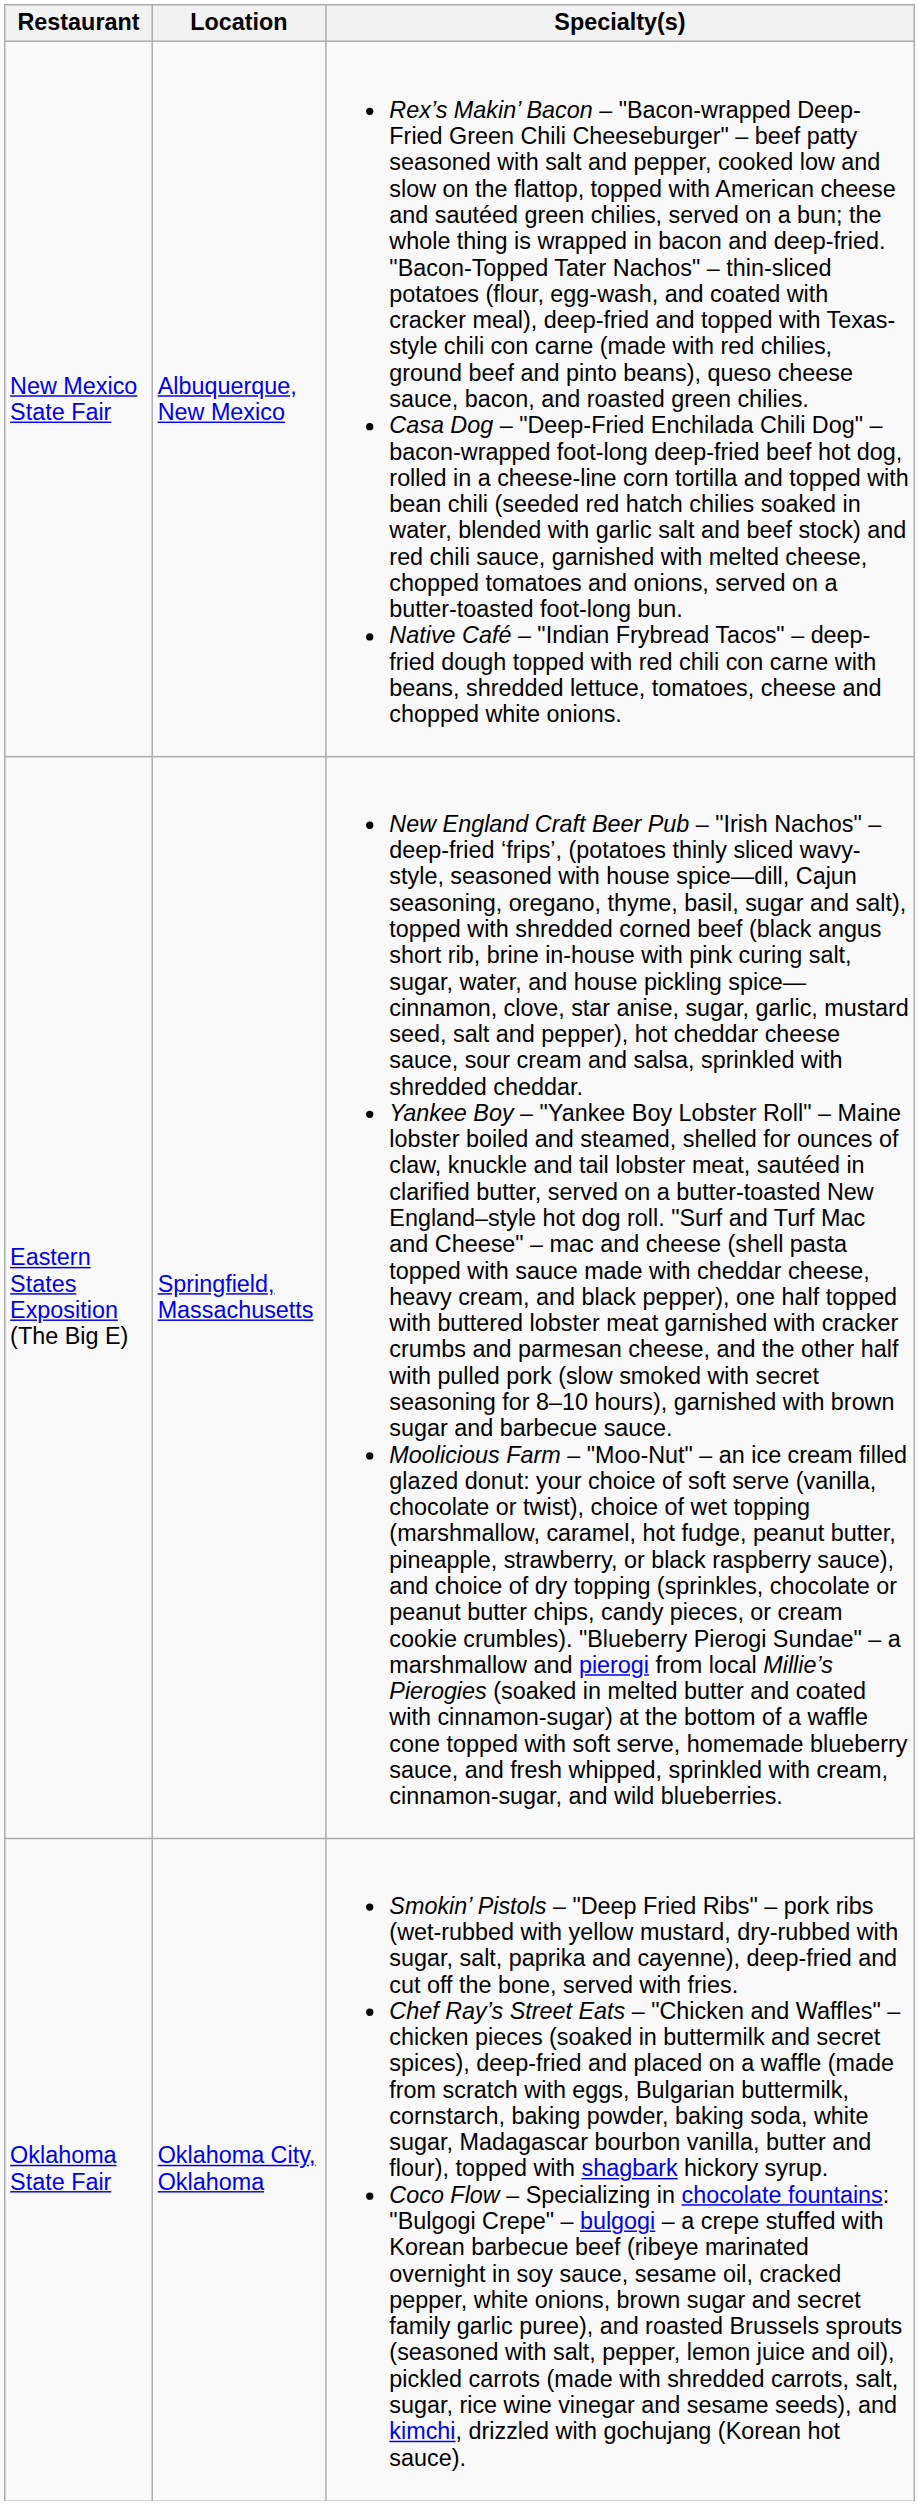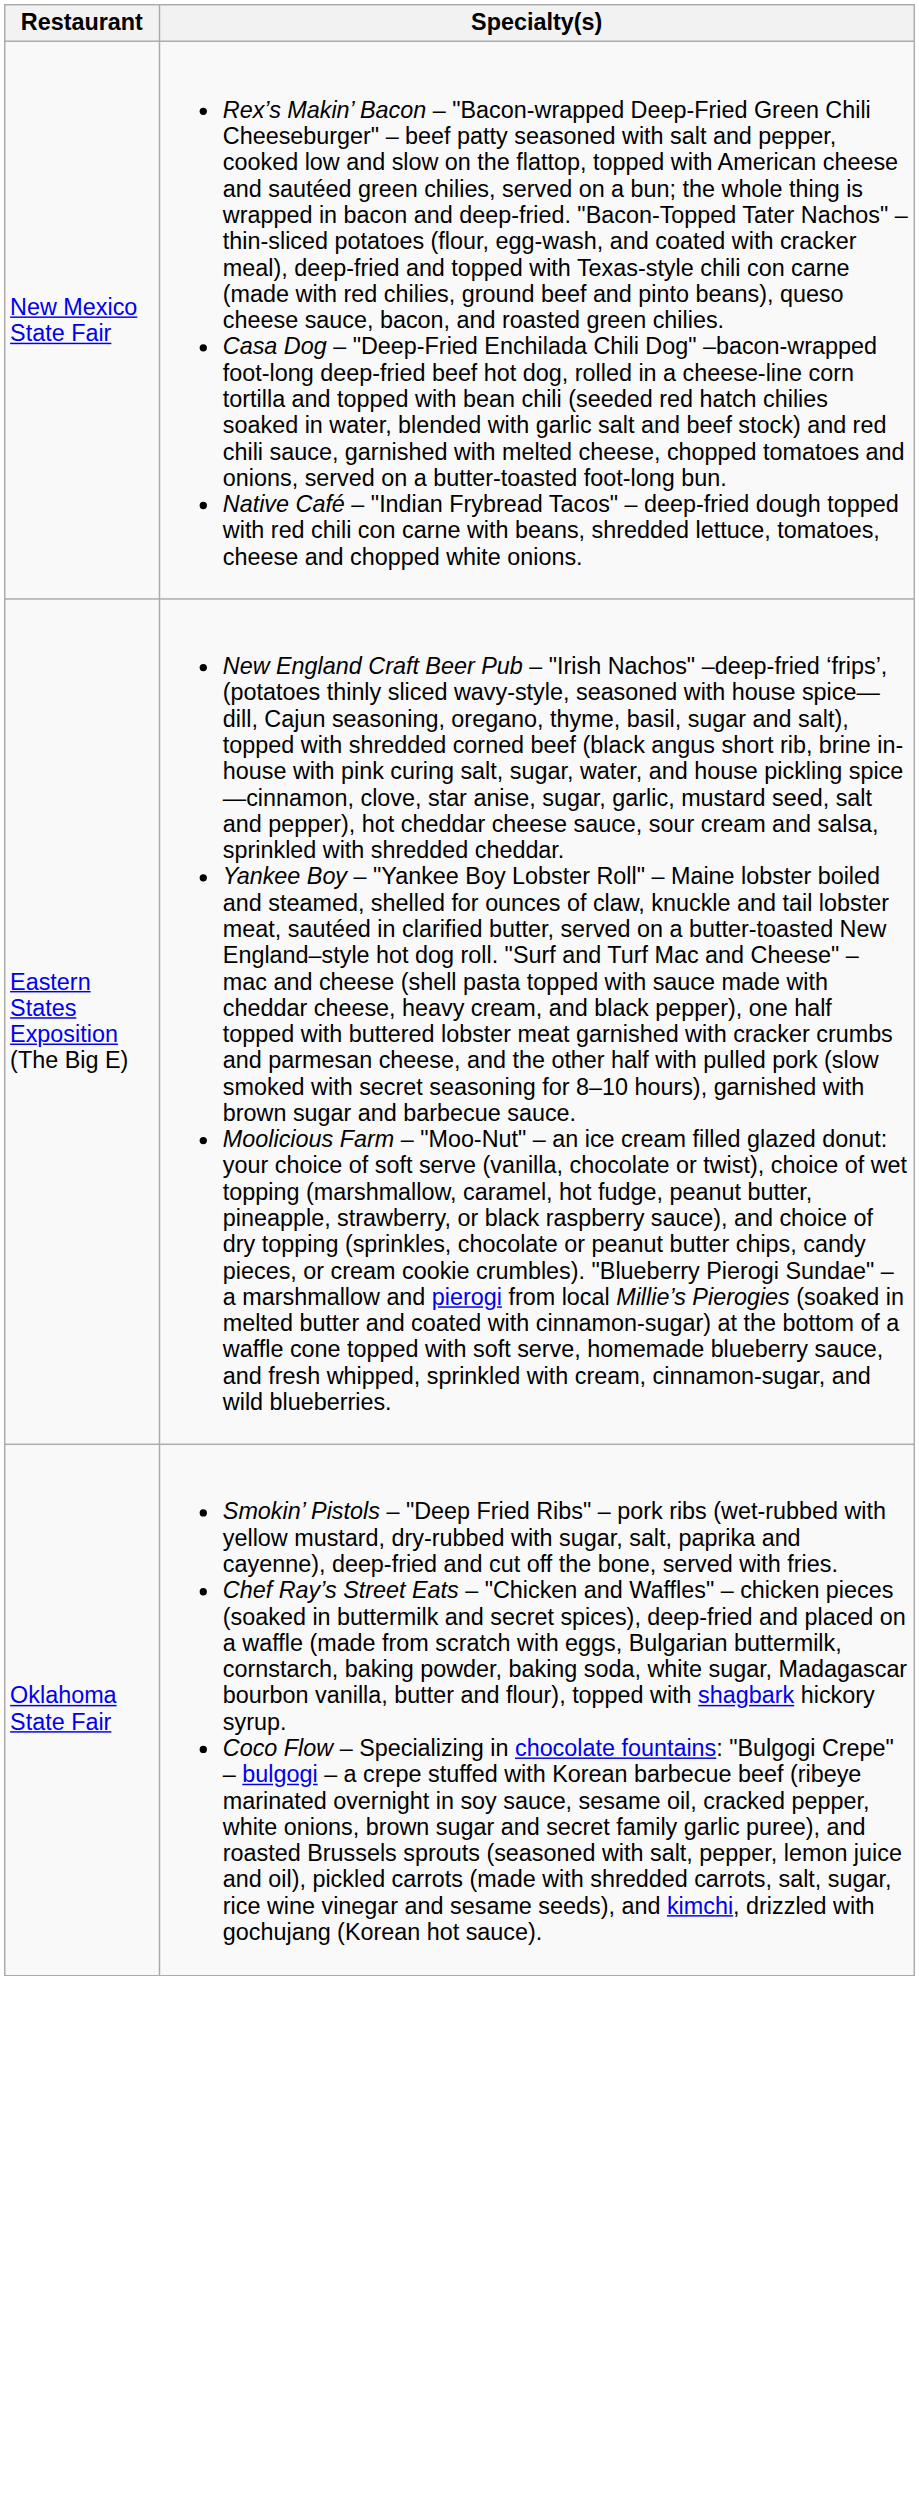- column: Location | Albuquerque, New Mexico | Springfield, Massachusetts | Oklahoma City, Oklahoma
